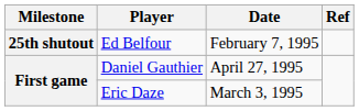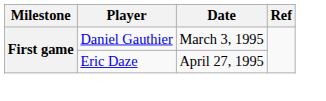- row: 25th shutout | Ed Belfour | February 7, 1995
Daniel Gauthier | Date: April 27, 1995 -> March 3, 1995
Eric Daze | Date: March 3, 1995 -> April 27, 1995
